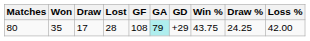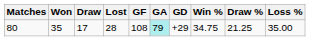80 | Win %: 43.75 -> 34.75
80 | Draw %: 24.25 -> 21.25
80 | Loss %: 42.00 -> 35.00
